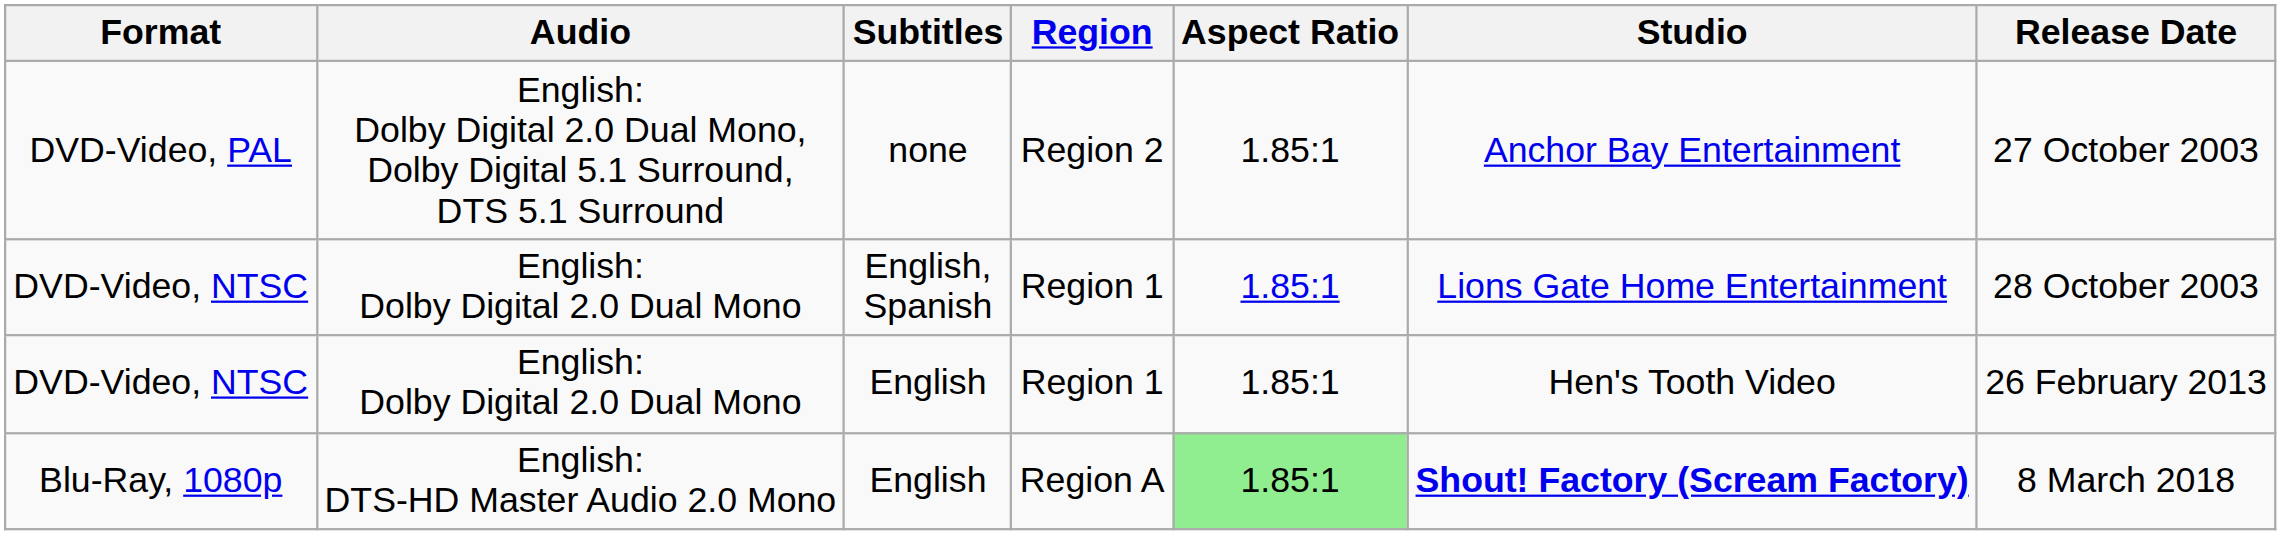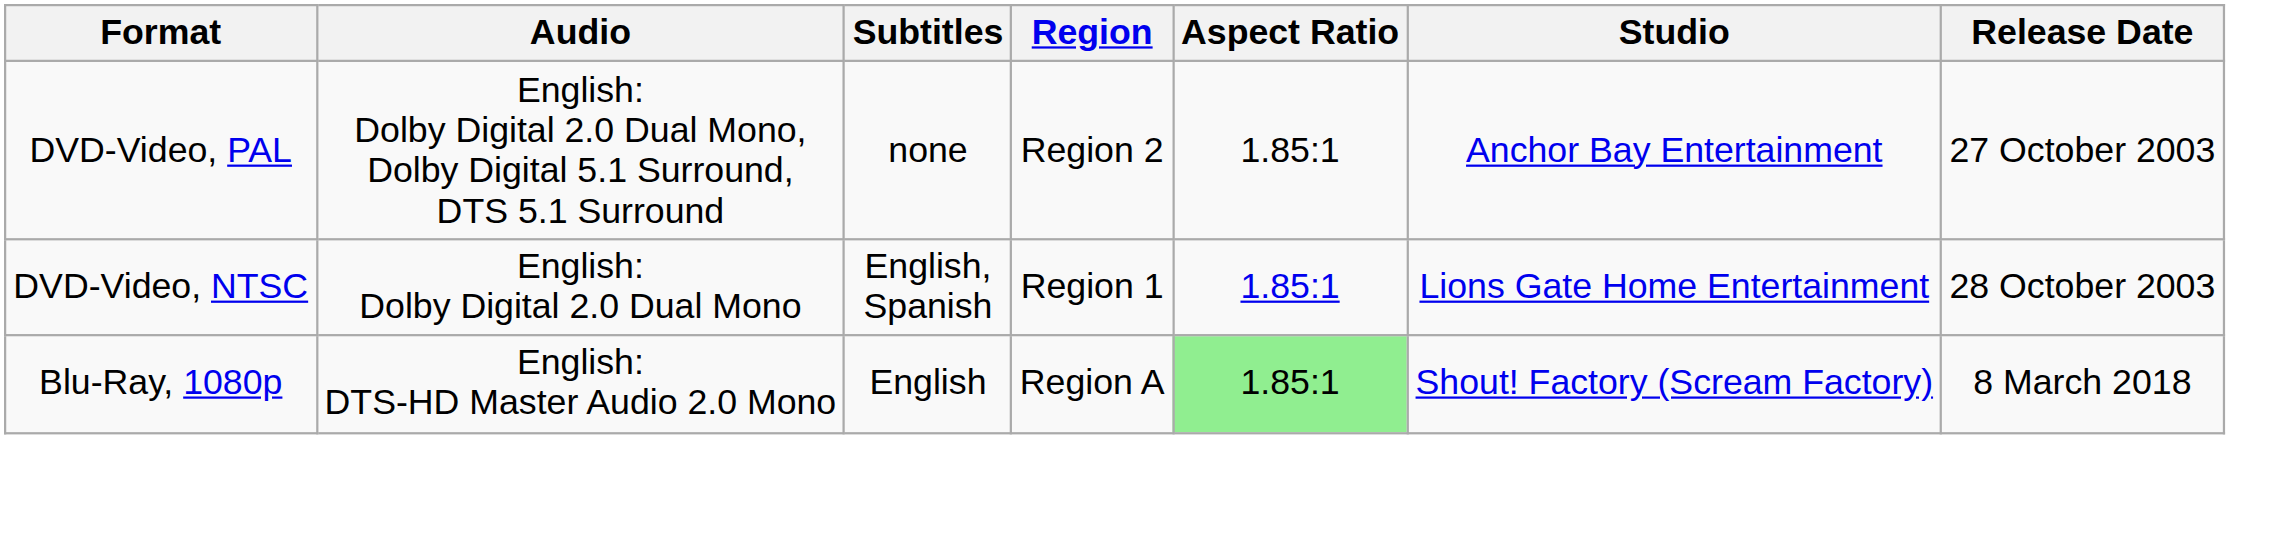- row: DVD-Video, NTSC | English: Dolby Digital 2.0 Dual Mono | English | Region 1 | 1.85:1 | Hen's Tooth Video | 26 February 2013
Blu-Ray, 1080p | Studio: bold -> normal
